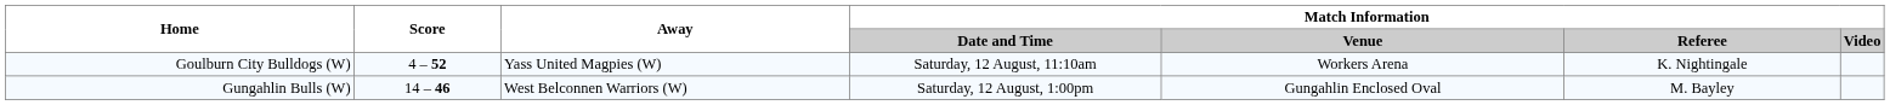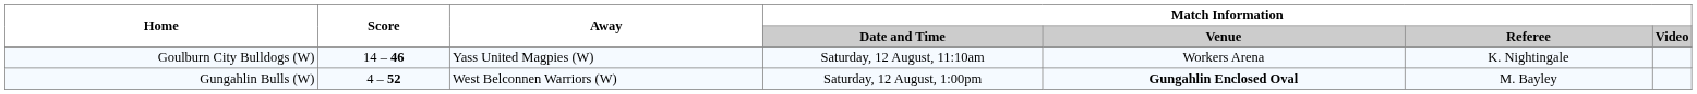Goulburn City Bulldogs (W) | Score: 4 – 52 -> 14 – 46
Gungahlin Bulls (W) | Score: 14 – 46 -> 4 – 52
Gungahlin Bulls (W) | Match Information / Venue: normal -> bold
